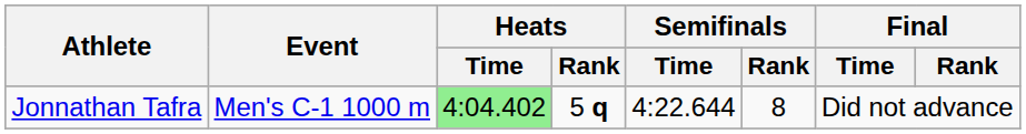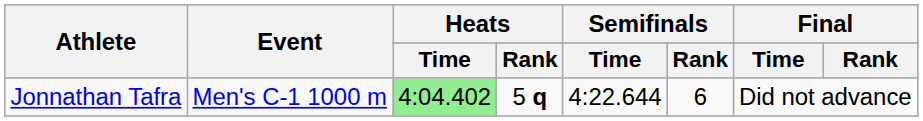Jonnathan Tafra | Semifinals / Rank: 8 -> 6
